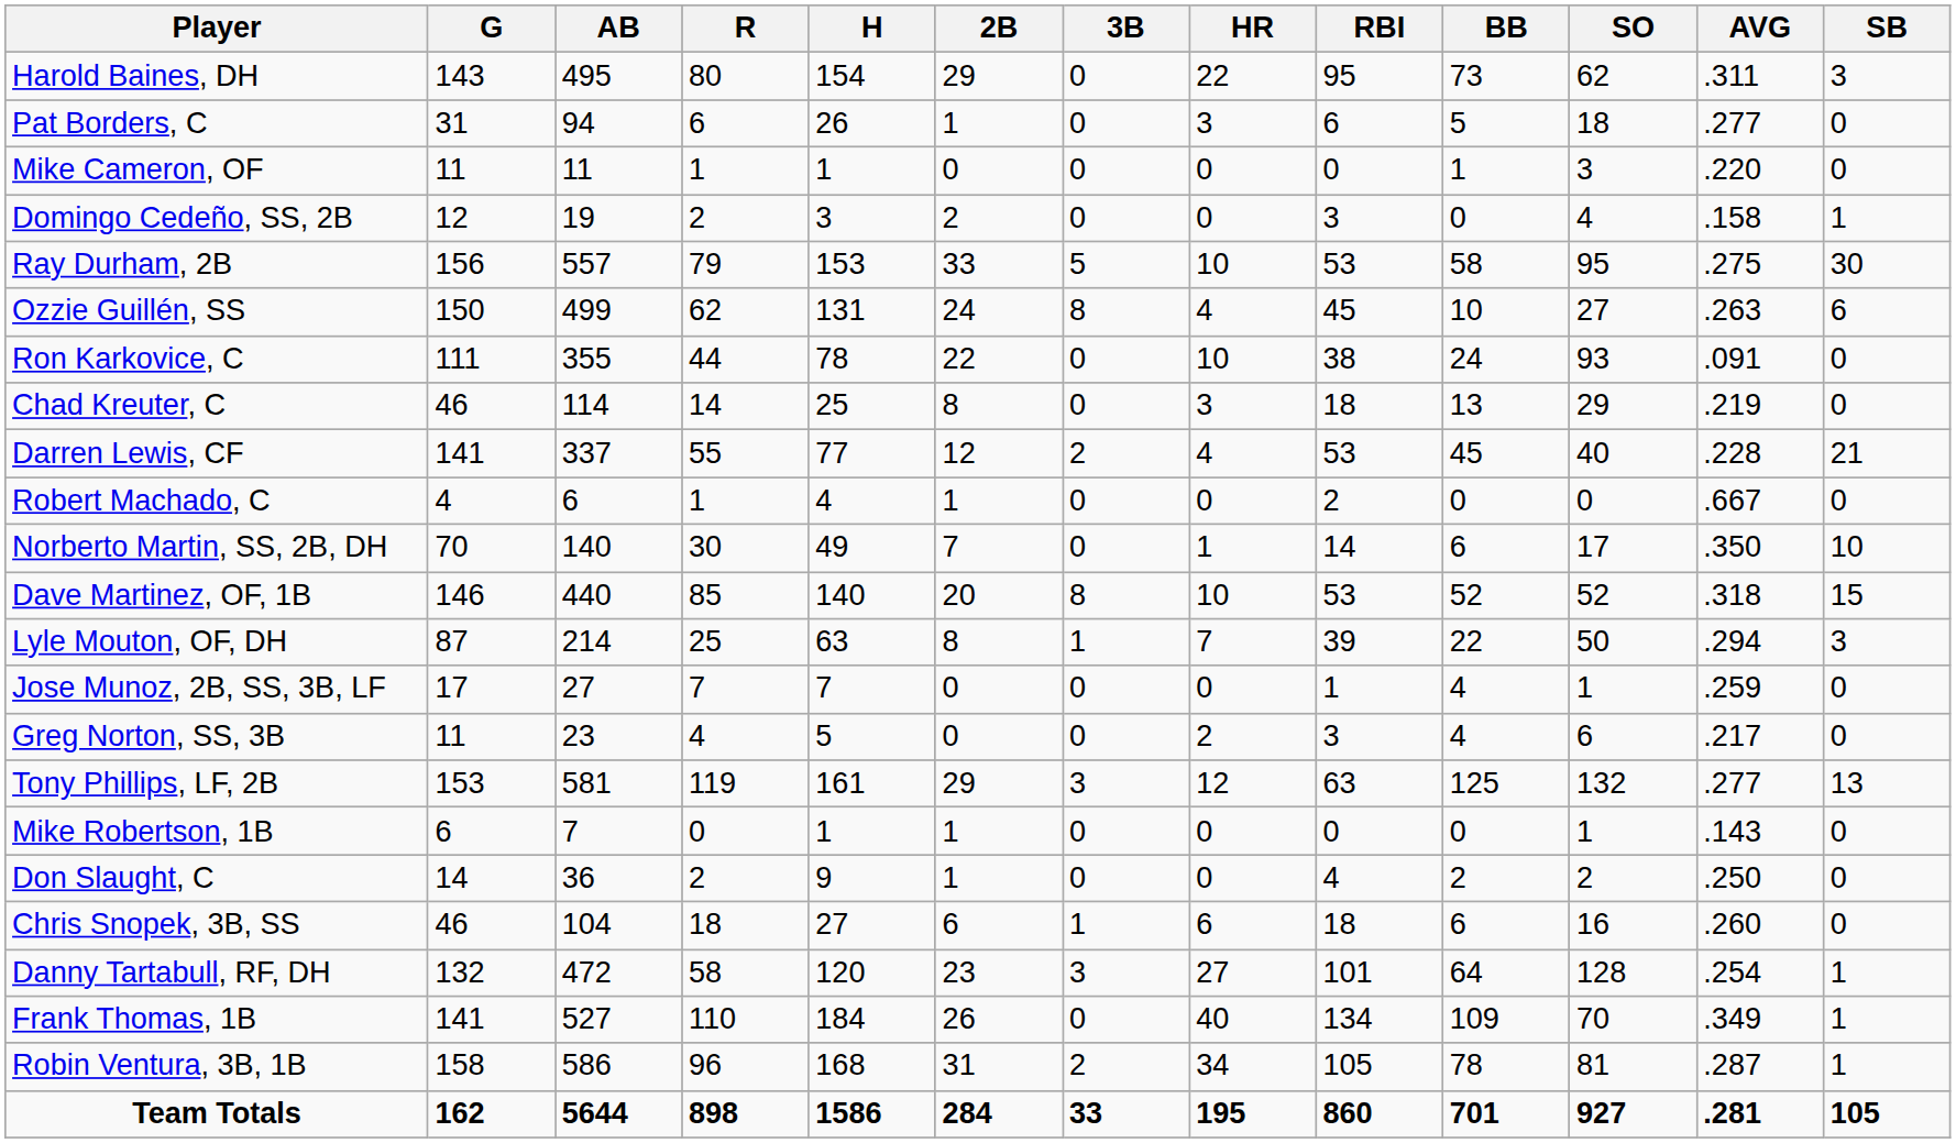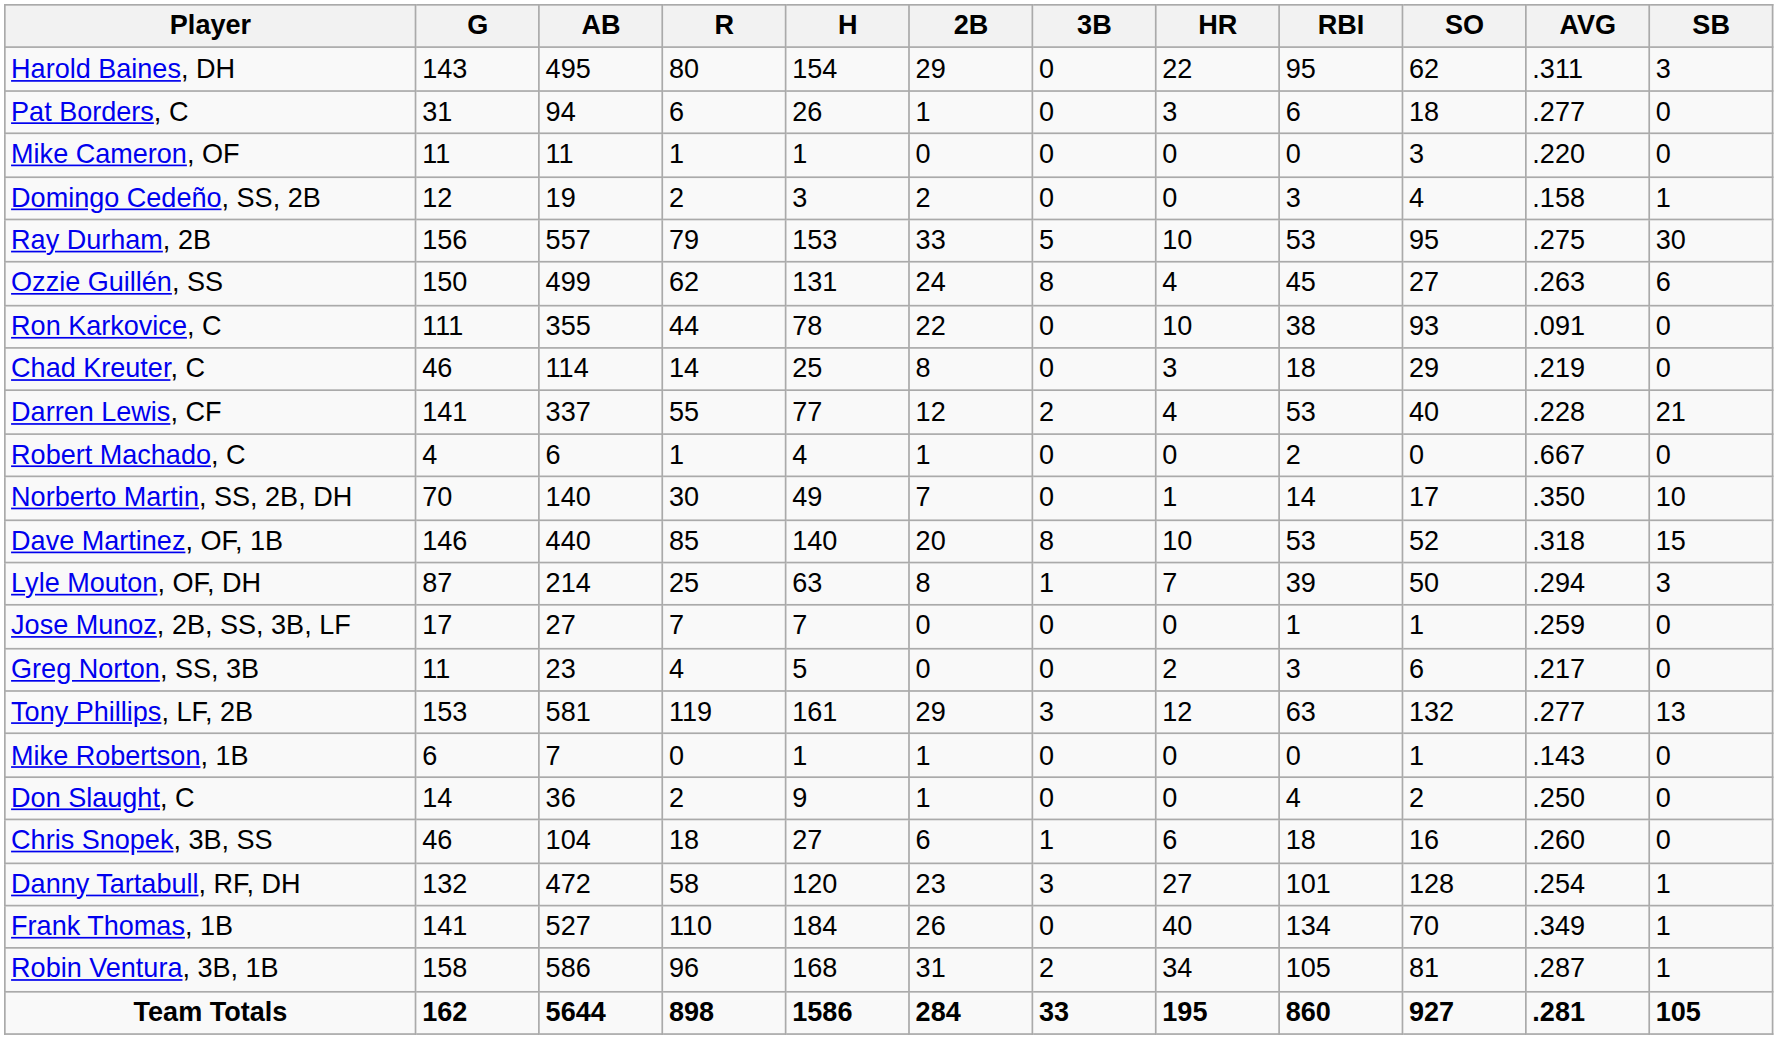- column: BB | 73 | 5 | 1 | 0 | 58 | 10 | 24 | 13 | 45 | 0 | 6 | 52 | 22 | 4 | 4 | 125 | 0 | 2 | 6 | 64 | 109 | 78 | 701
